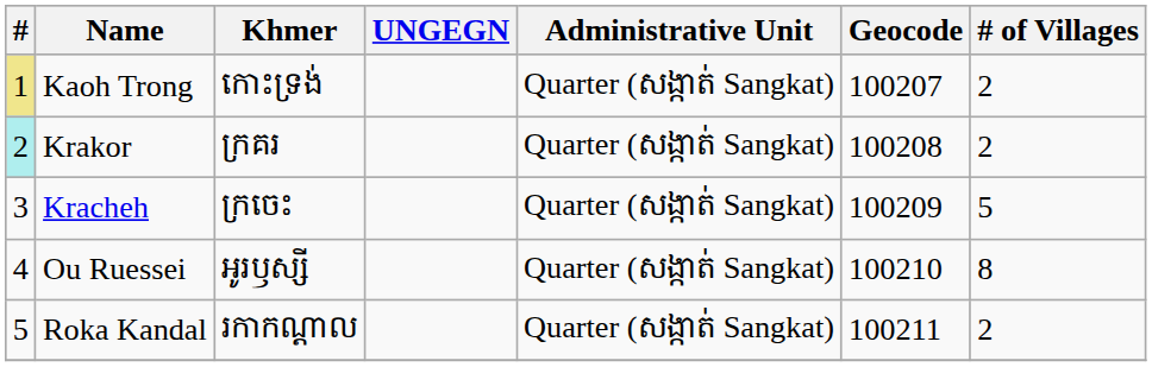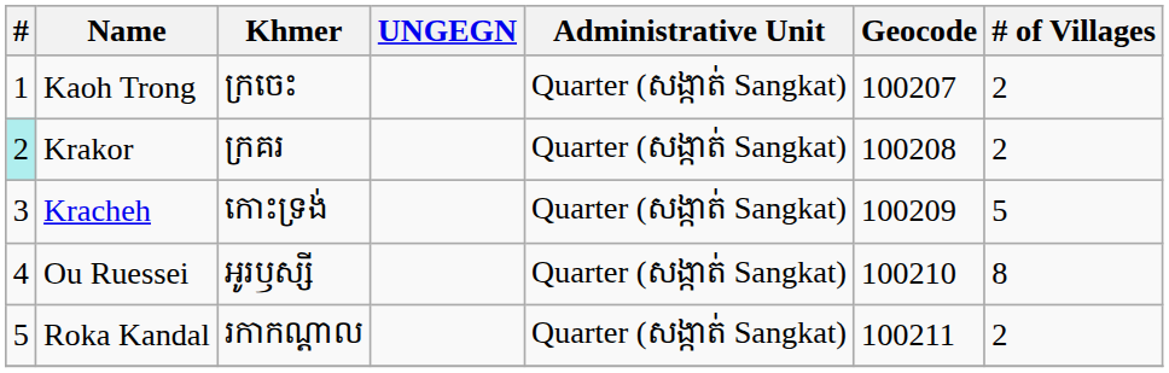Kaoh Trong | #: khaki background -> no background
Kaoh Trong | Khmer: កោះទ្រង់ -> ក្រចេះ
Kracheh | Khmer: ក្រចេះ -> កោះទ្រង់
